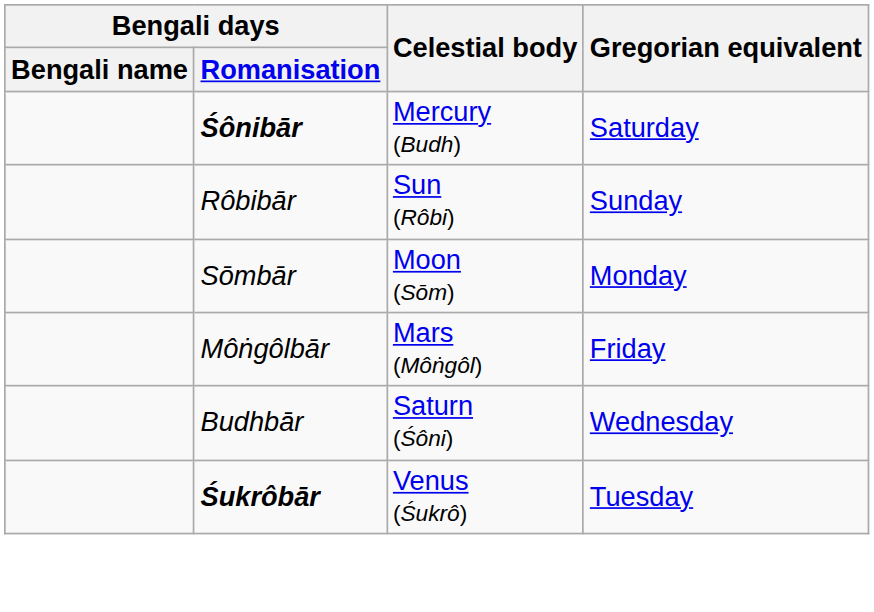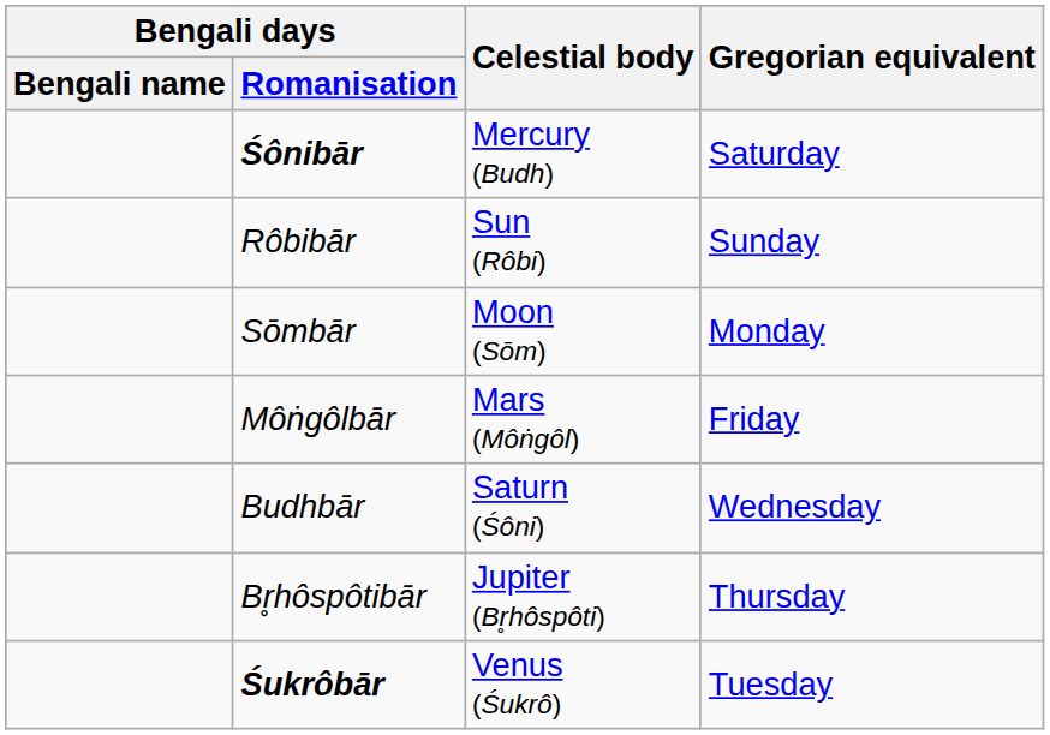+ row: Br̥hôspôtibār | Jupiter (Br̥hôspôti) | Thursday
